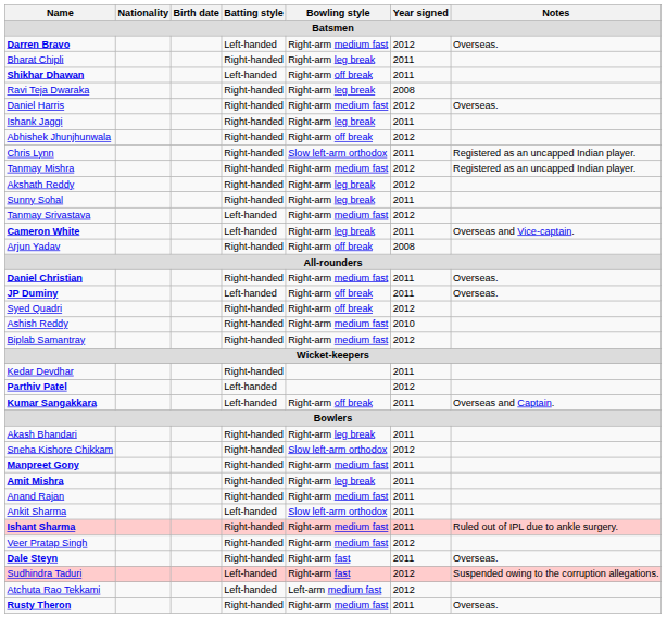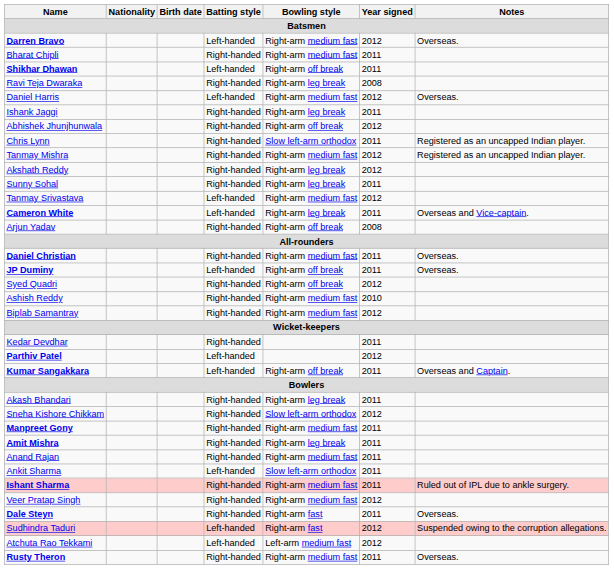Bharat Chipli | Bowling style: Right-arm leg break -> Right-arm medium fast
Daniel Harris | Batting style: Right-handed -> Left-handed
